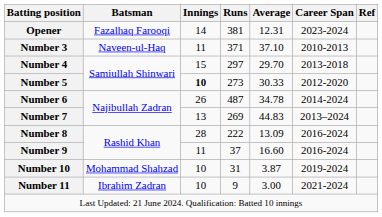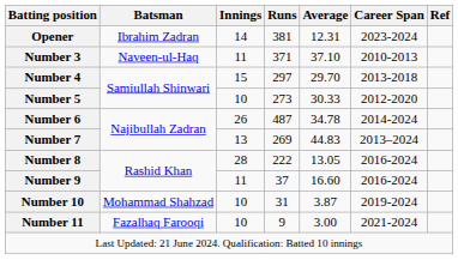Opener | Batsman: Fazalhaq Farooqi -> Ibrahim Zadran
Number 5 | Innings: bold -> normal
Number 8 | Average: 13.09 -> 13.05
Number 11 | Batsman: Ibrahim Zadran -> Fazalhaq Farooqi
